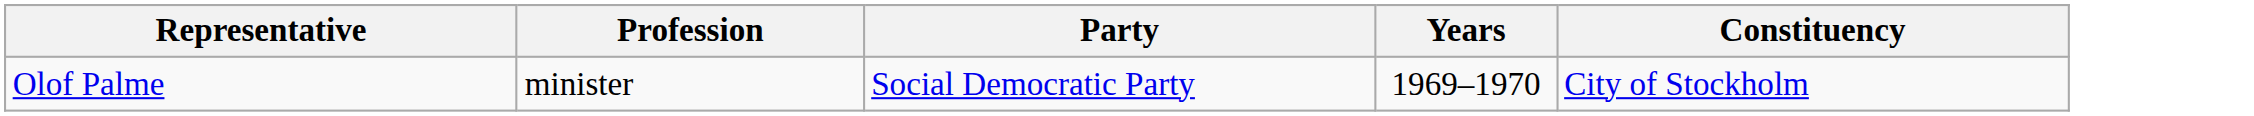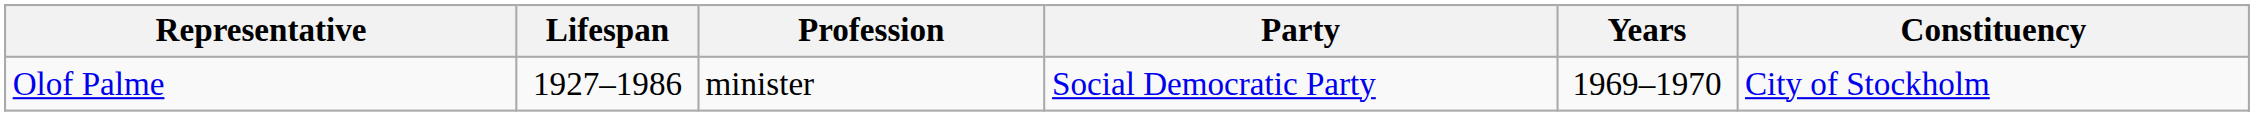+ column: Lifespan | 1927–1986
